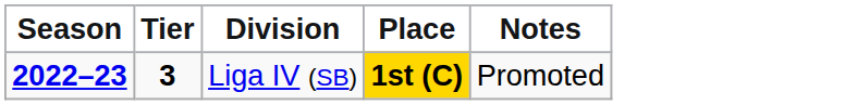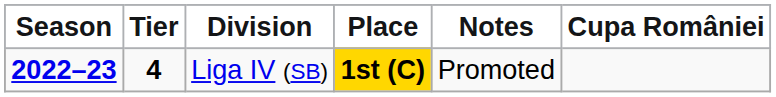+ column: Cupa României
Liga IV (SB) | Tier: 3 -> 4
